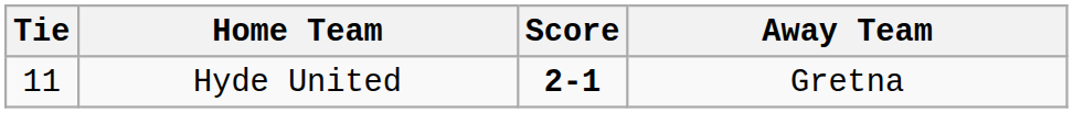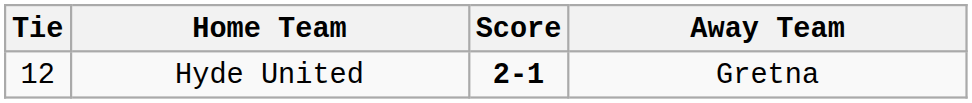Hyde United | Tie: 11 -> 12
